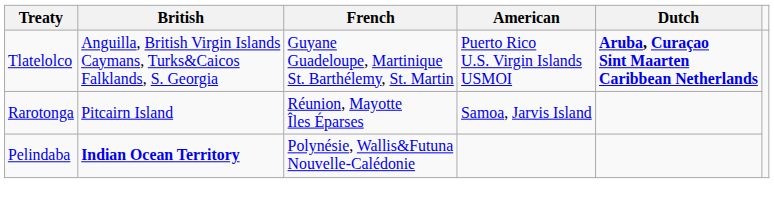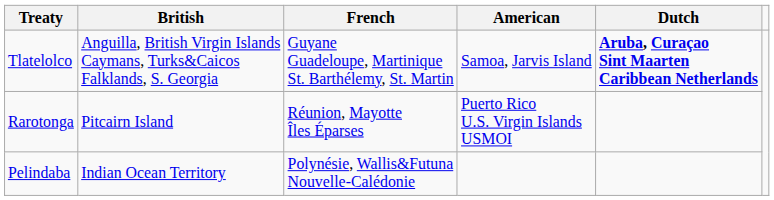Tlatelolco | American: Puerto Rico U.S. Virgin Islands USMOI -> Samoa, Jarvis Island
Rarotonga | American: Samoa, Jarvis Island -> Puerto Rico U.S. Virgin Islands USMOI
Pelindaba | British: bold -> normal
